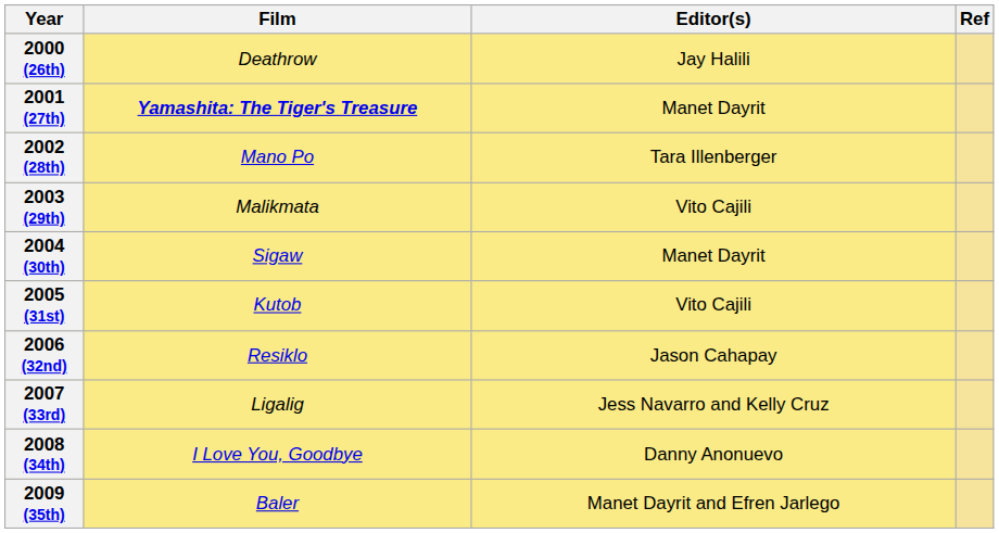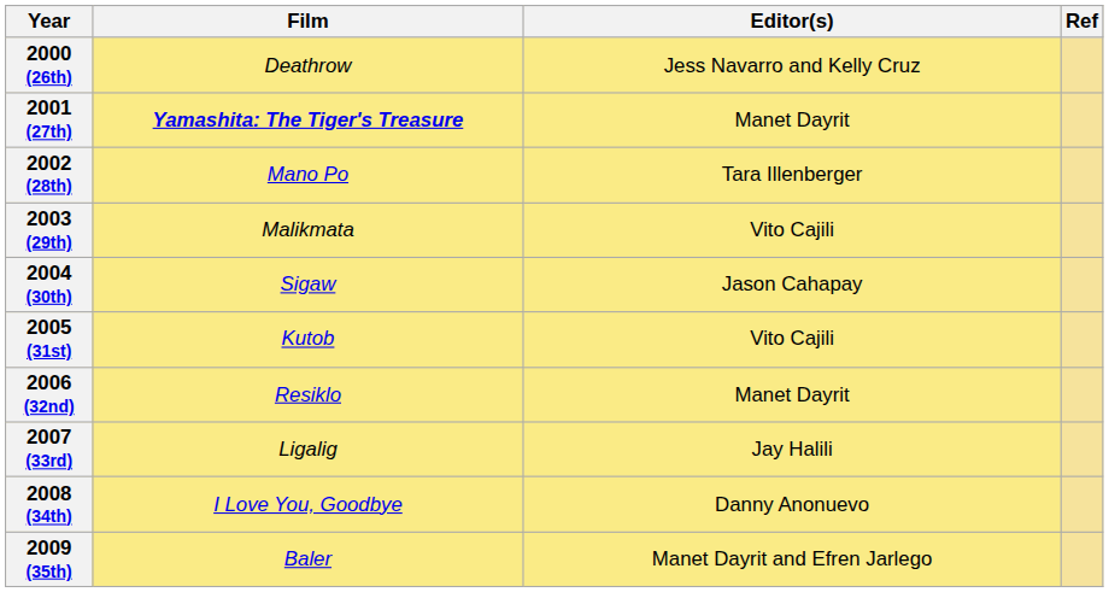2000 (26th) | Editor(s): Jay Halili -> Jess Navarro and Kelly Cruz
2004 (30th) | Editor(s): Manet Dayrit -> Jason Cahapay
2006 (32nd) | Editor(s): Jason Cahapay -> Manet Dayrit
2007 (33rd) | Editor(s): Jess Navarro and Kelly Cruz -> Jay Halili
